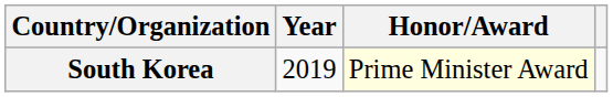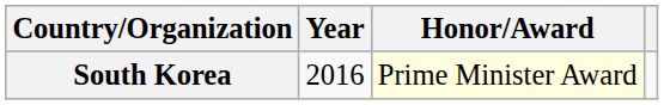South Korea | Year: 2019 -> 2016
